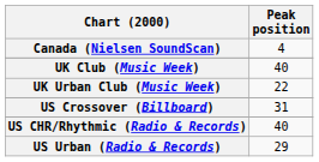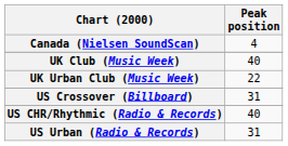US Urban (Radio & Records) | Peak position: 29 -> 31
